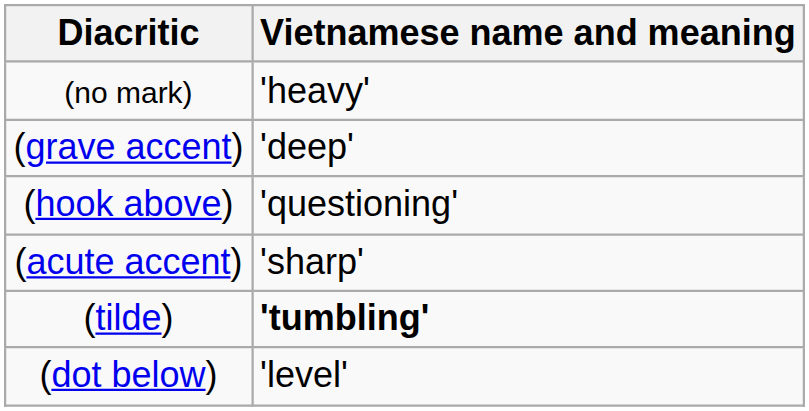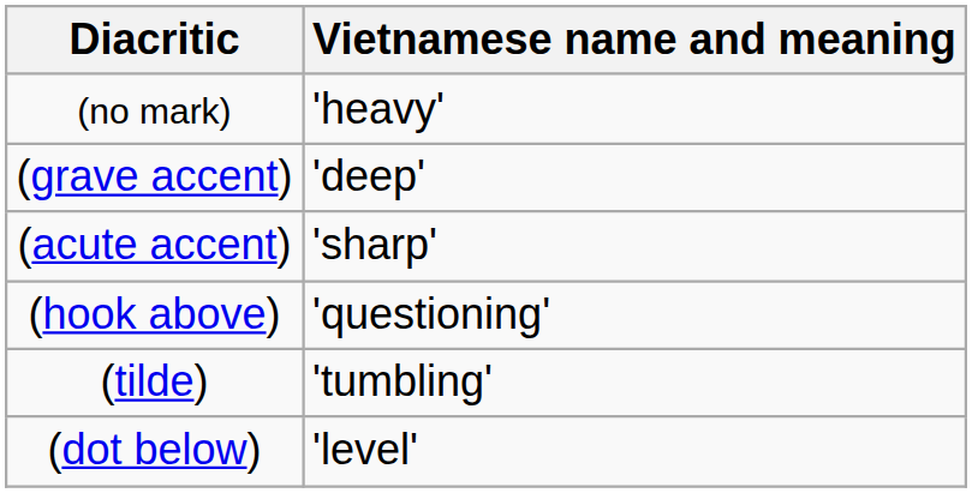rows swapped: (acute accent) <-> (hook above)
(tilde) | Vietnamese name and meaning: bold -> normal
